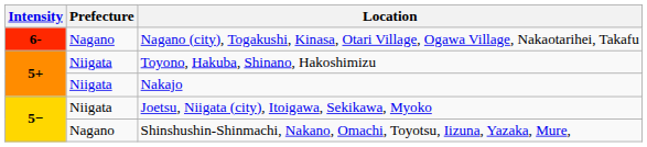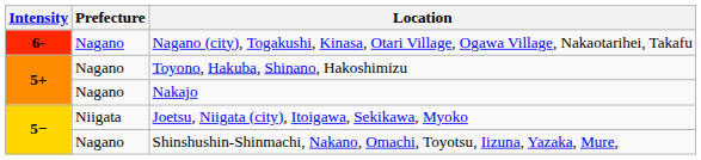Toyono, Hakuba, Shinano, Hakoshimizu | Prefecture: Niigata -> Nagano
Nakajo | Prefecture: Niigata -> Nagano
